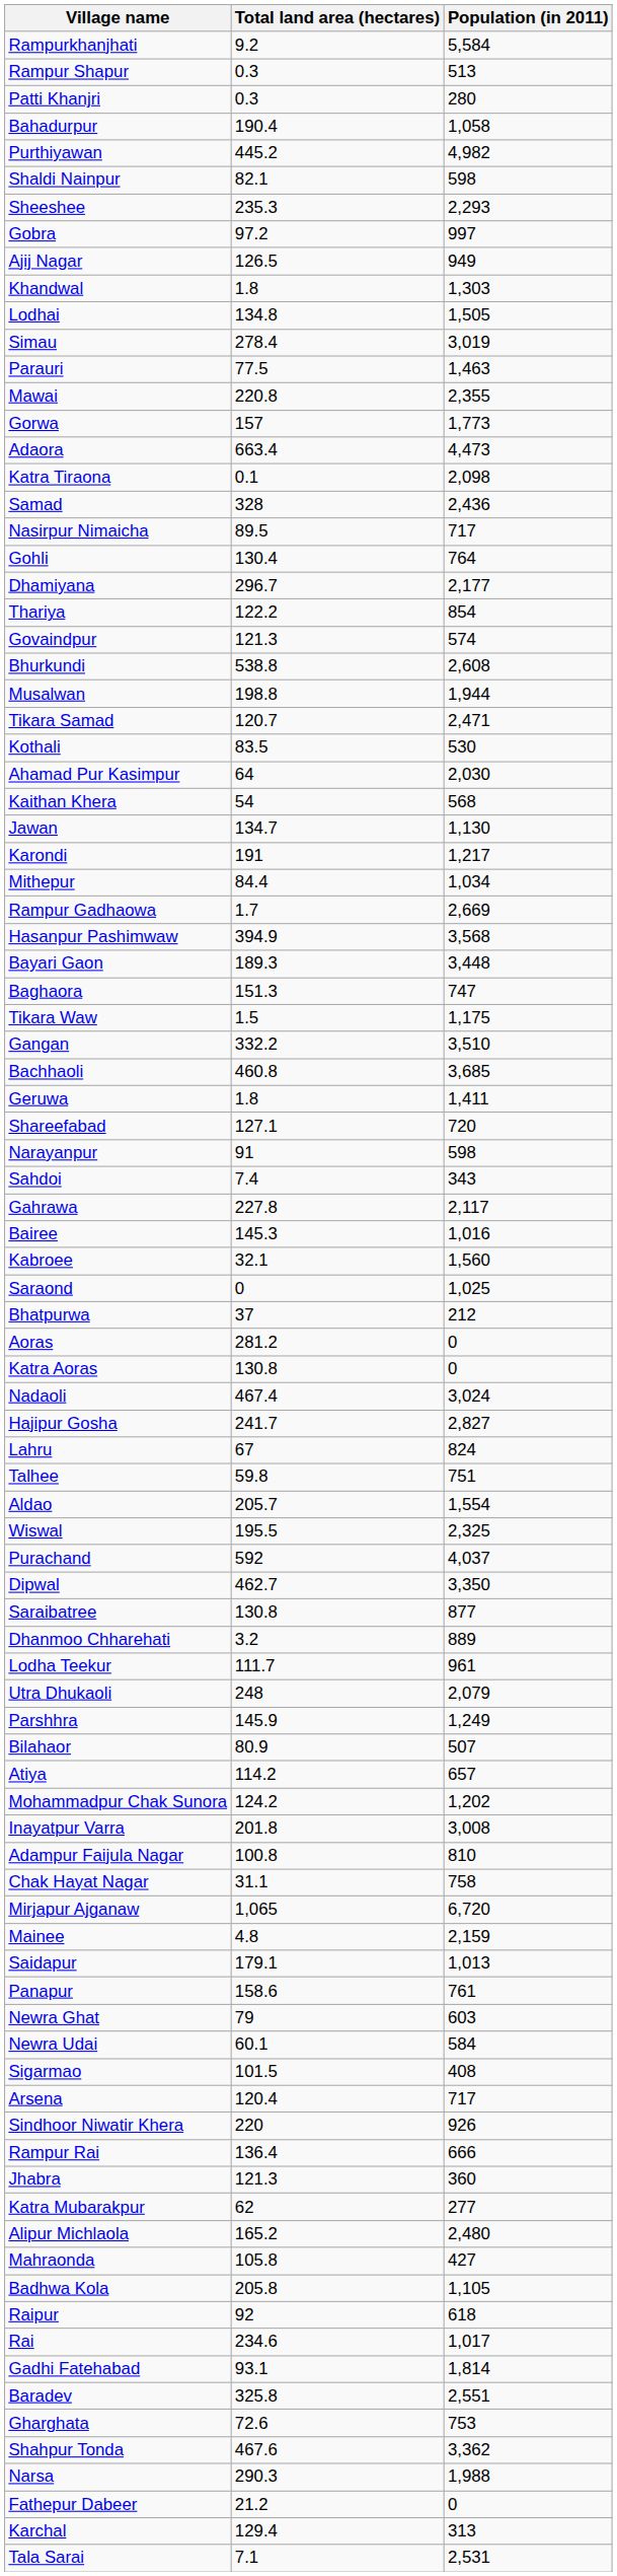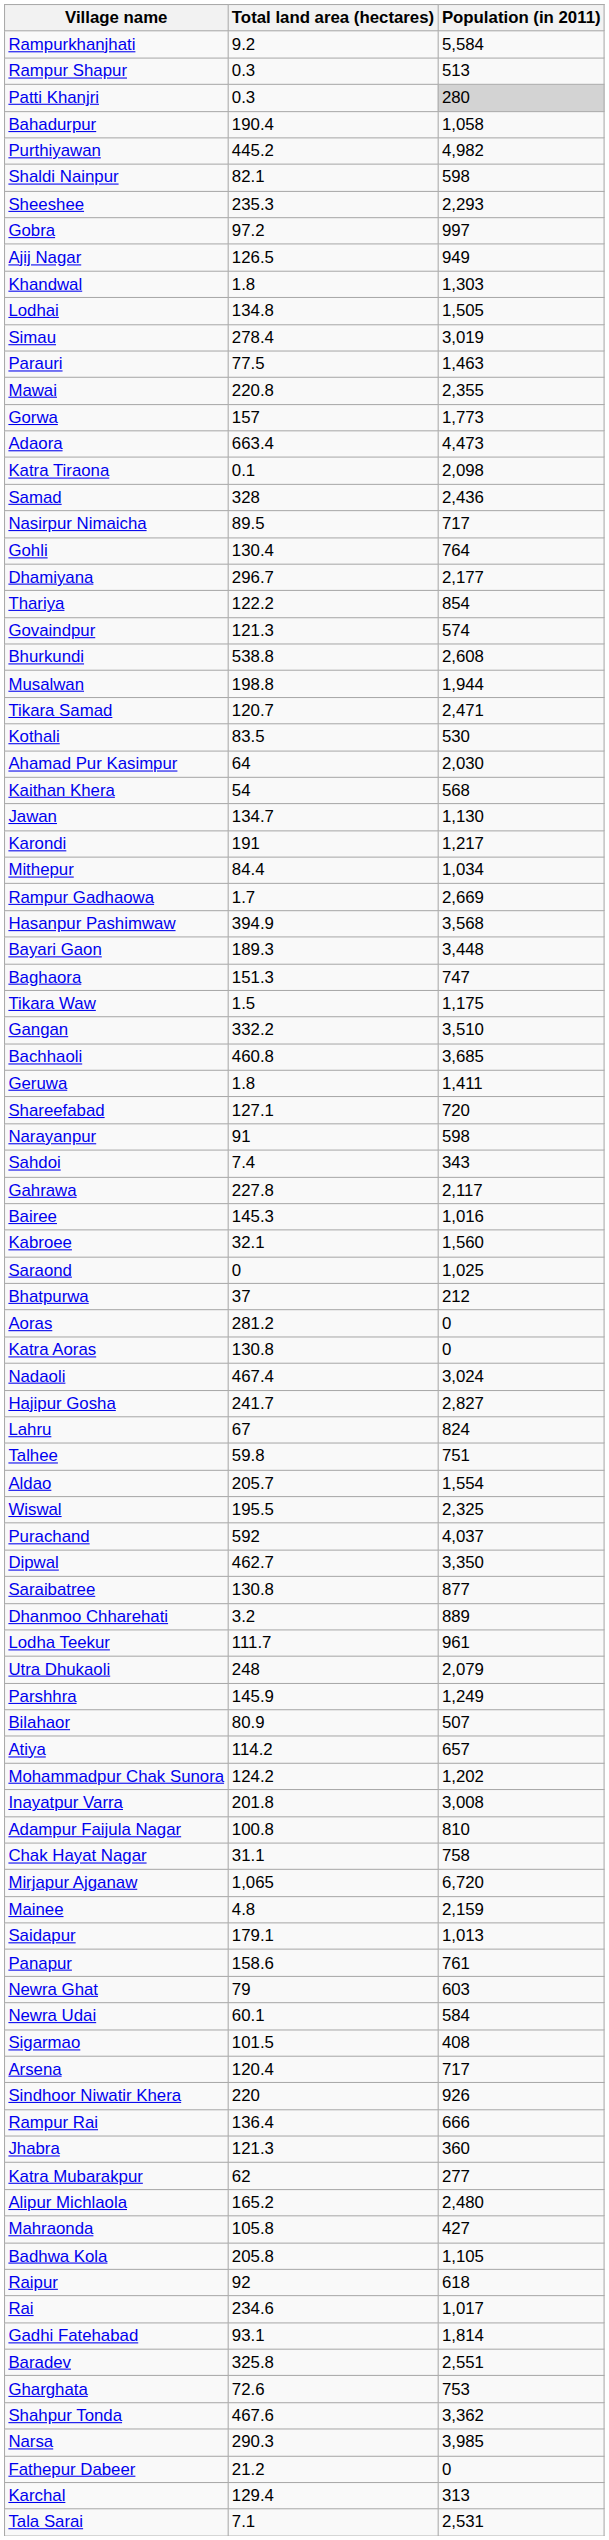Patti Khanjri | Population (in 2011): no background -> lightgrey background
Narsa | Population (in 2011): 1,988 -> 3,985
